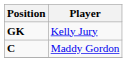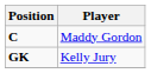rows swapped: C <-> GK
